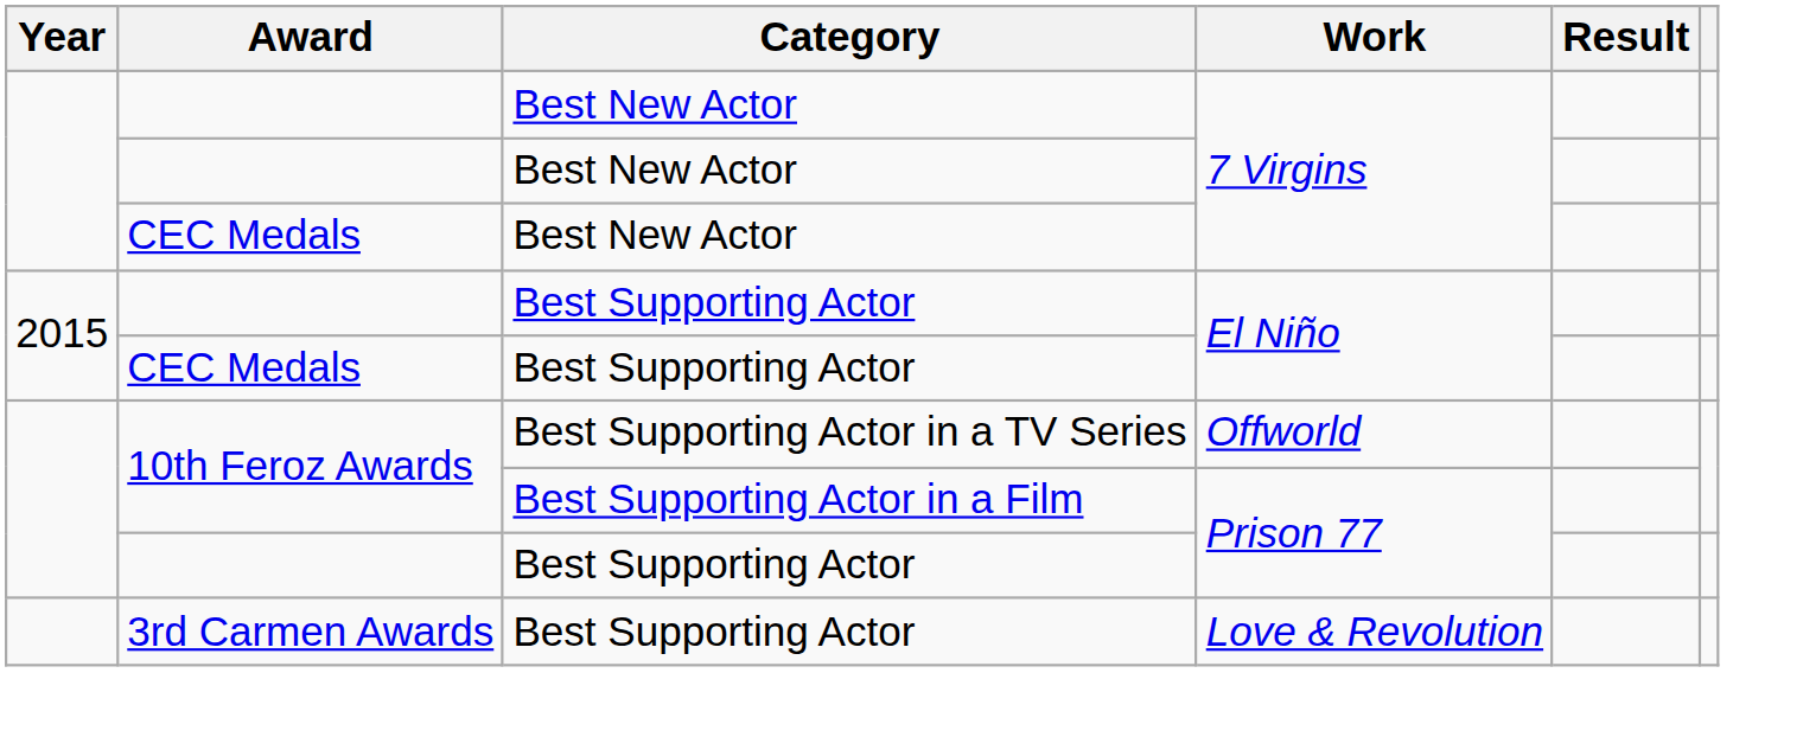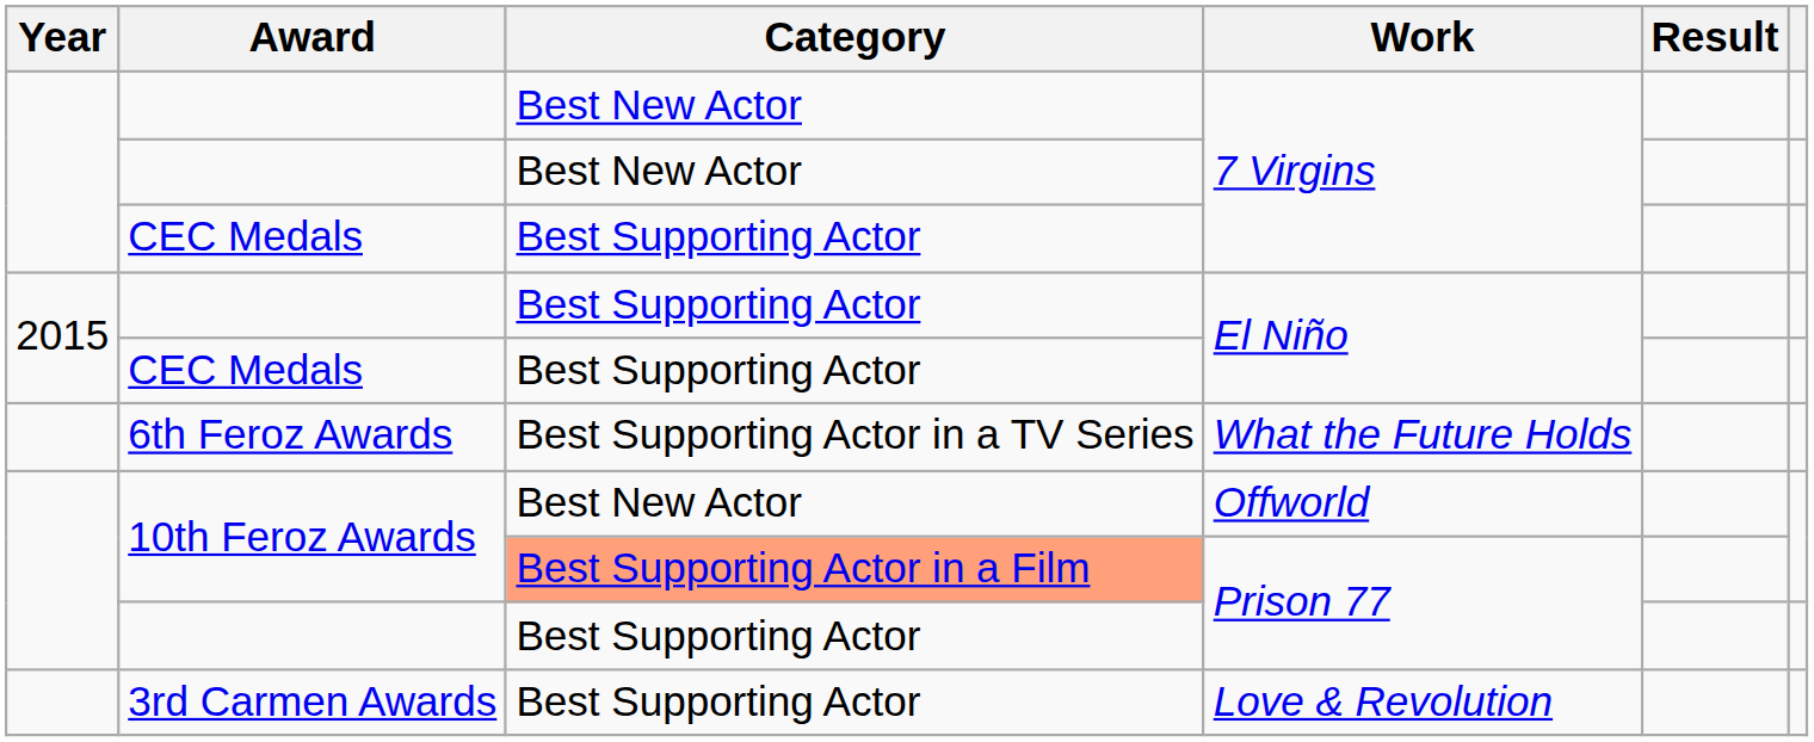CEC Medals / 7 Virgins | Category: Best New Actor -> Best Supporting Actor
+ row: 6th Feroz Awards | Best Supporting Actor in a TV Series | What the Future Holds
Offworld | Category: Best Supporting Actor in a TV Series -> Best New Actor
10th Feroz Awards / Prison 77 | Category: no background -> lightsalmon background
